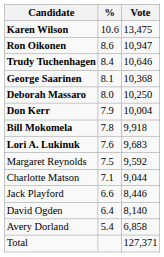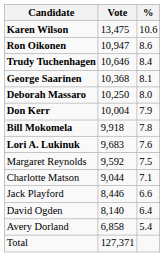columns swapped: Vote <-> %
